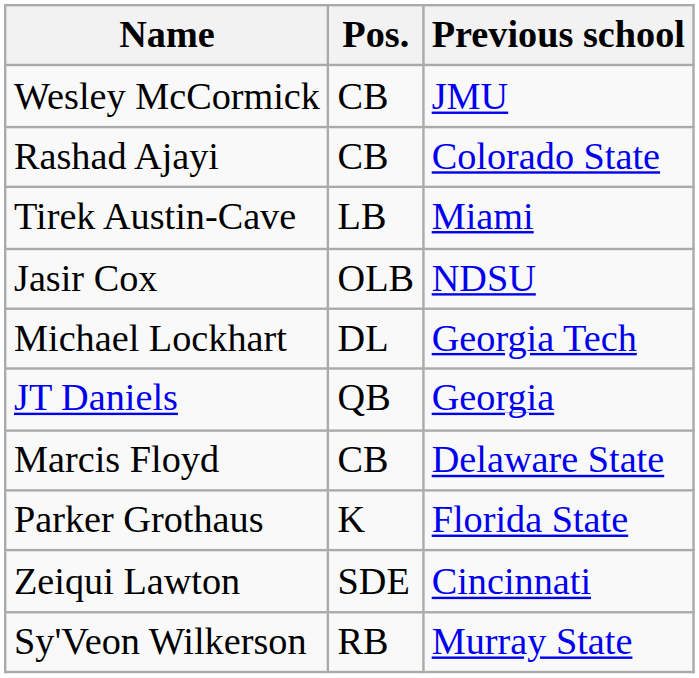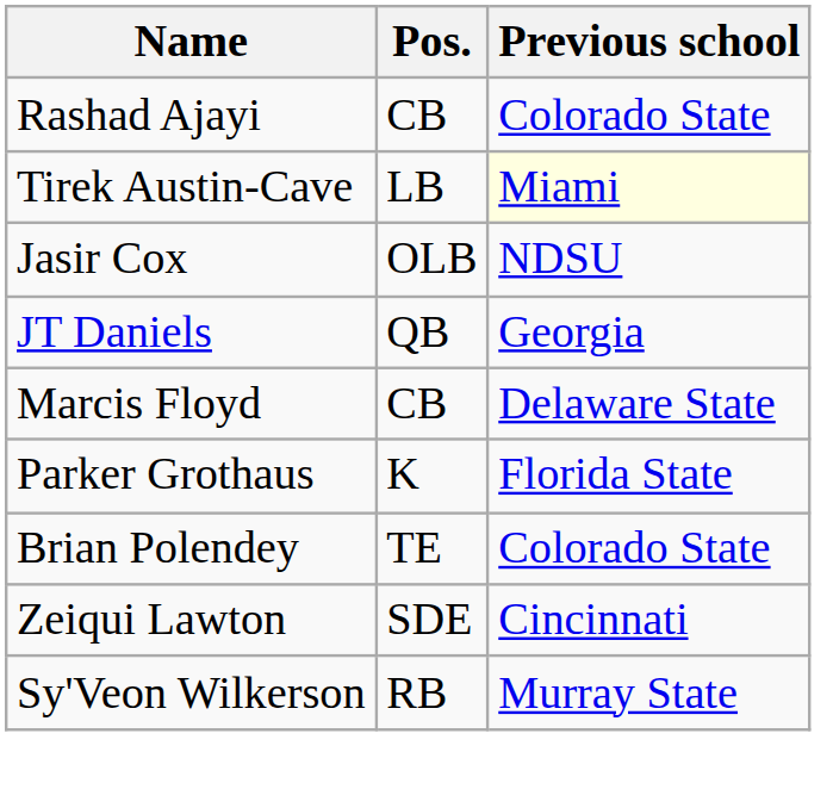- row: Wesley McCormick | CB | JMU
Tirek Austin-Cave | Previous school: no background -> lightyellow background
- row: Michael Lockhart | DL | Georgia Tech
+ row: Brian Polendey | TE | Colorado State
